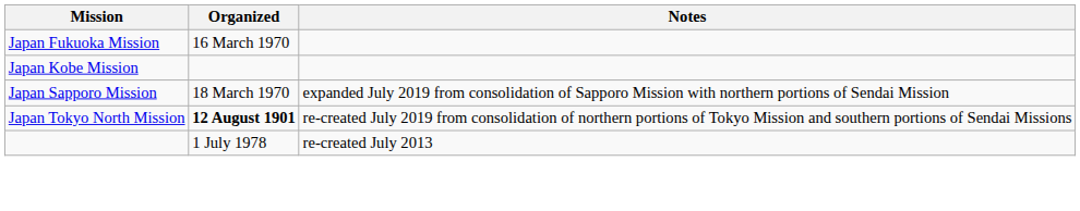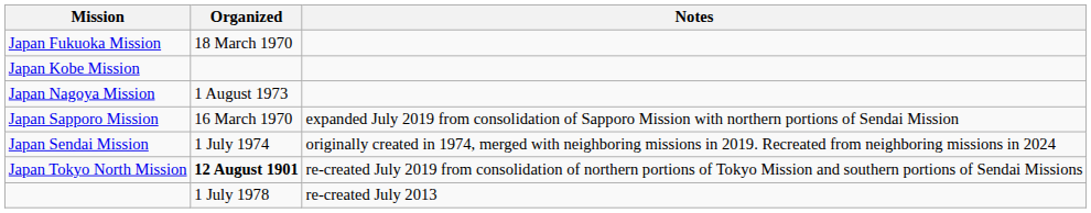Japan Fukuoka Mission | Organized: 16 March 1970 -> 18 March 1970
+ row: Japan Nagoya Mission | 1 August 1973
Japan Sapporo Mission | Organized: 18 March 1970 -> 16 March 1970
+ row: Japan Sendai Mission | 1 July 1974 | originally created in 1974, merged with neighboring missions in 2019. Recreated from neighboring missions in 2024
